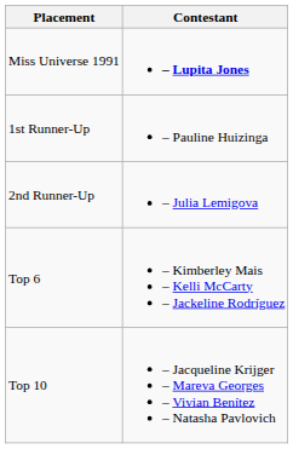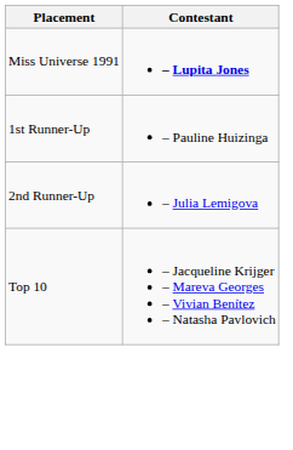- row: Top 6 | – Kimberley Mais – Kelli McCarty – Jackeline Rodríguez
